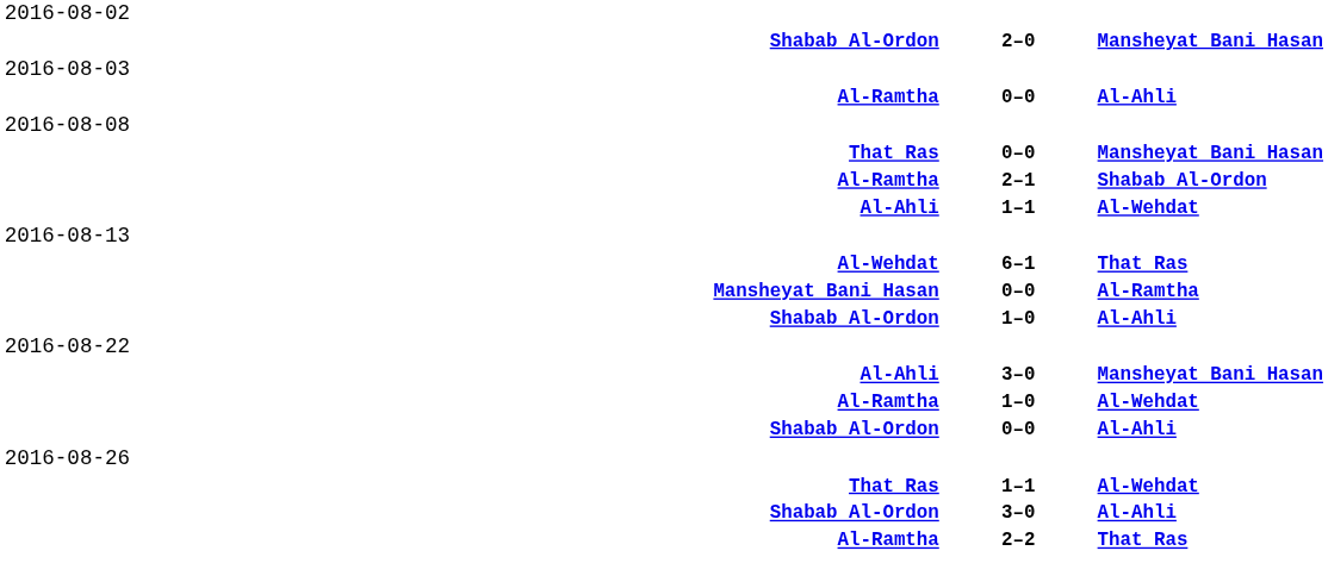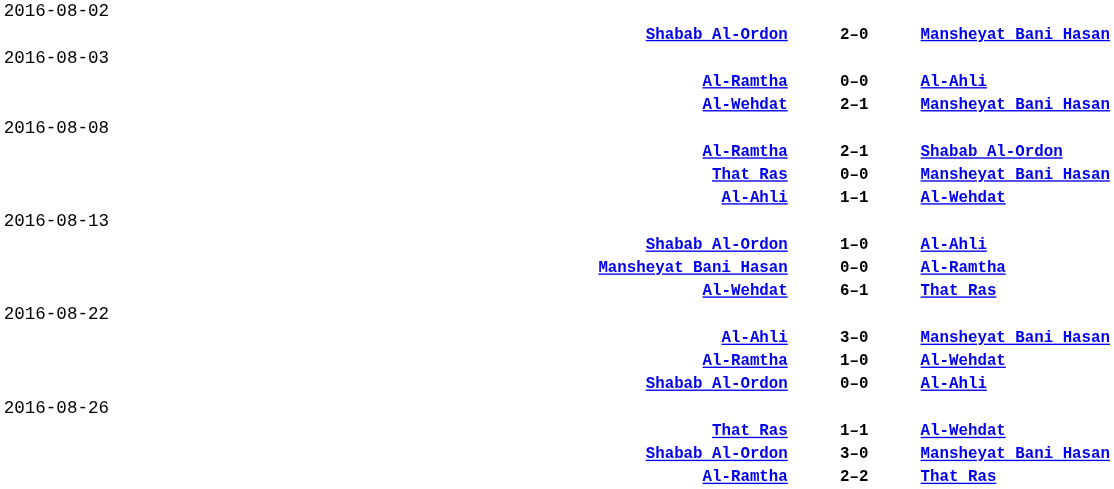+ row: Al-Wehdat | 2–1 | Mansheyat Bani Hasan
rows swapped: Al-Ramtha / 2–1 <-> That Ras / 0–0
rows swapped: Shabab Al-Ordon / 1–0 <-> Al-Wehdat / 6–1
Shabab Al-Ordon / 3–0 | column 3: Al-Ahli -> Mansheyat Bani Hasan
